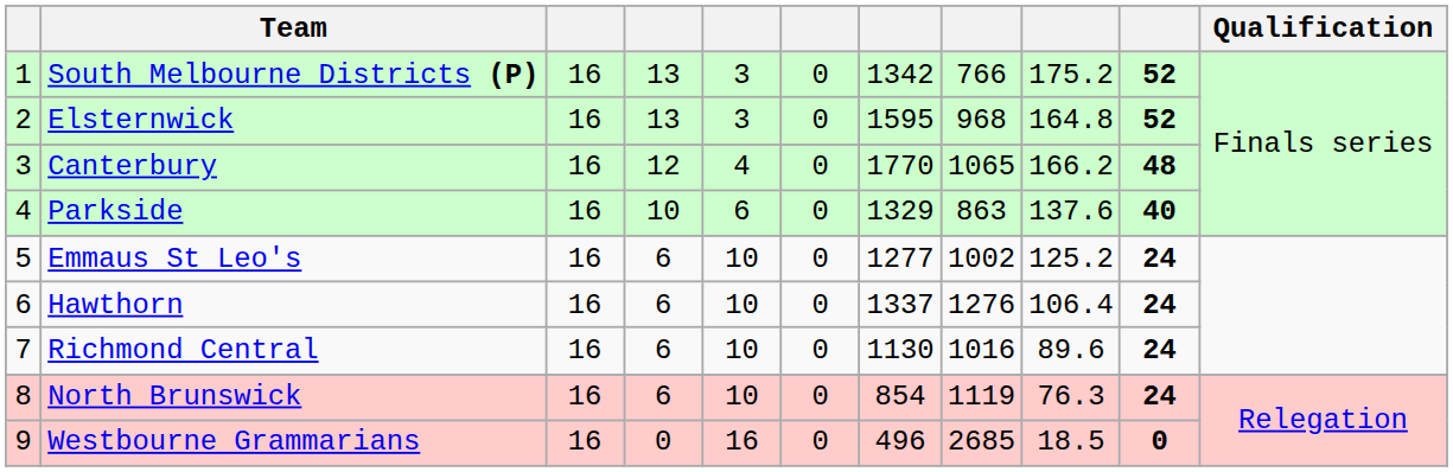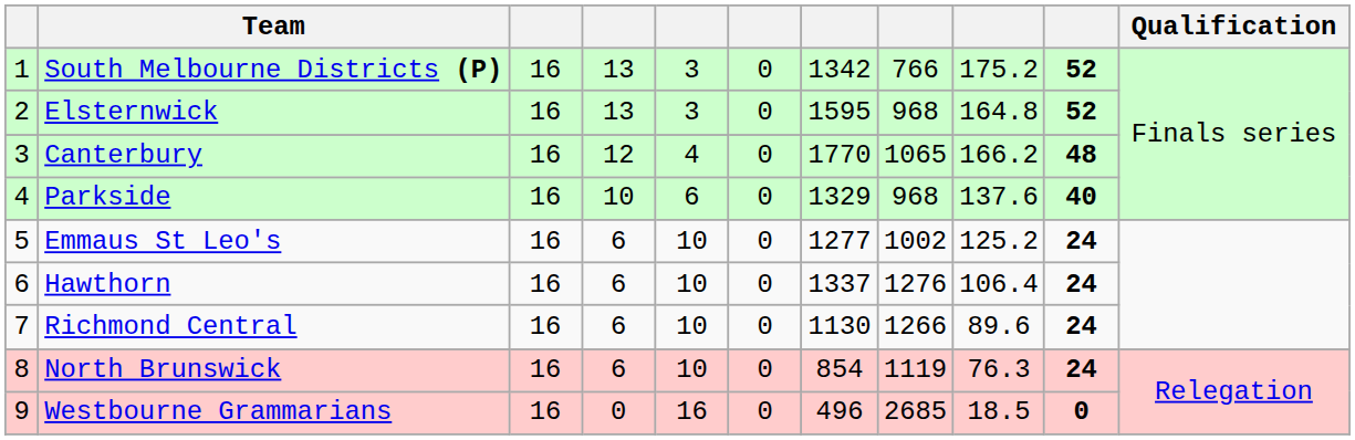Parkside | column 8: 863 -> 968
Richmond Central | column 8: 1016 -> 1266
